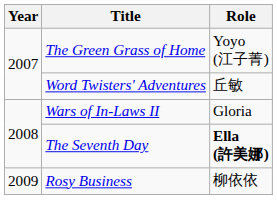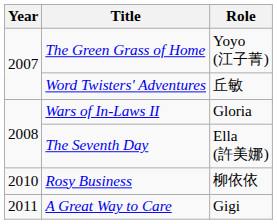The Seventh Day | Role: bold -> normal
Rosy Business | Year: 2009 -> 2010
+ row: 2011 | A Great Way to Care | Gigi
